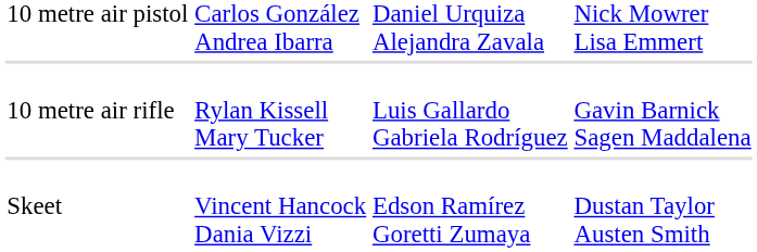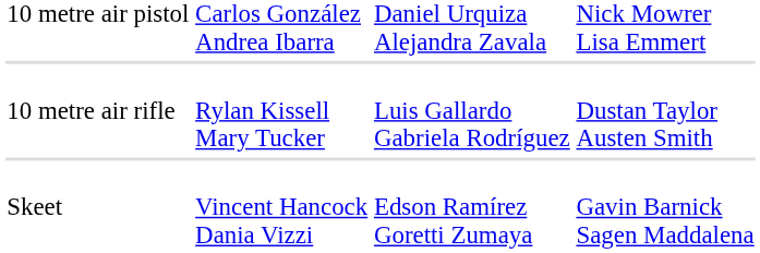10 metre air rifle | column 4: Gavin Barnick Sagen Maddalena -> Dustan Taylor Austen Smith
Skeet | column 4: Dustan Taylor Austen Smith -> Gavin Barnick Sagen Maddalena
